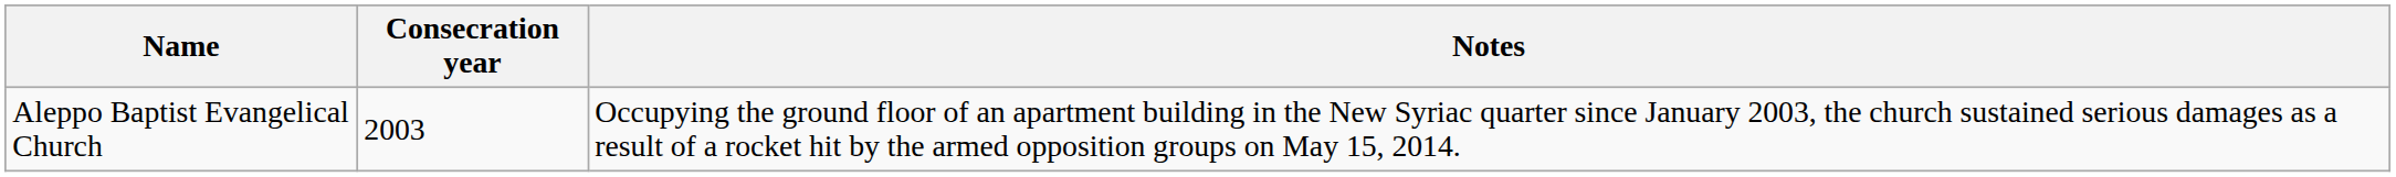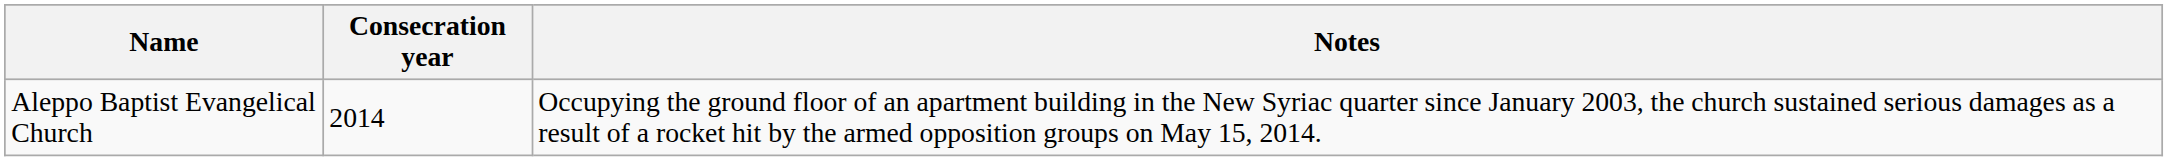Aleppo Baptist Evangelical Church | Consecration year: 2003 -> 2014
